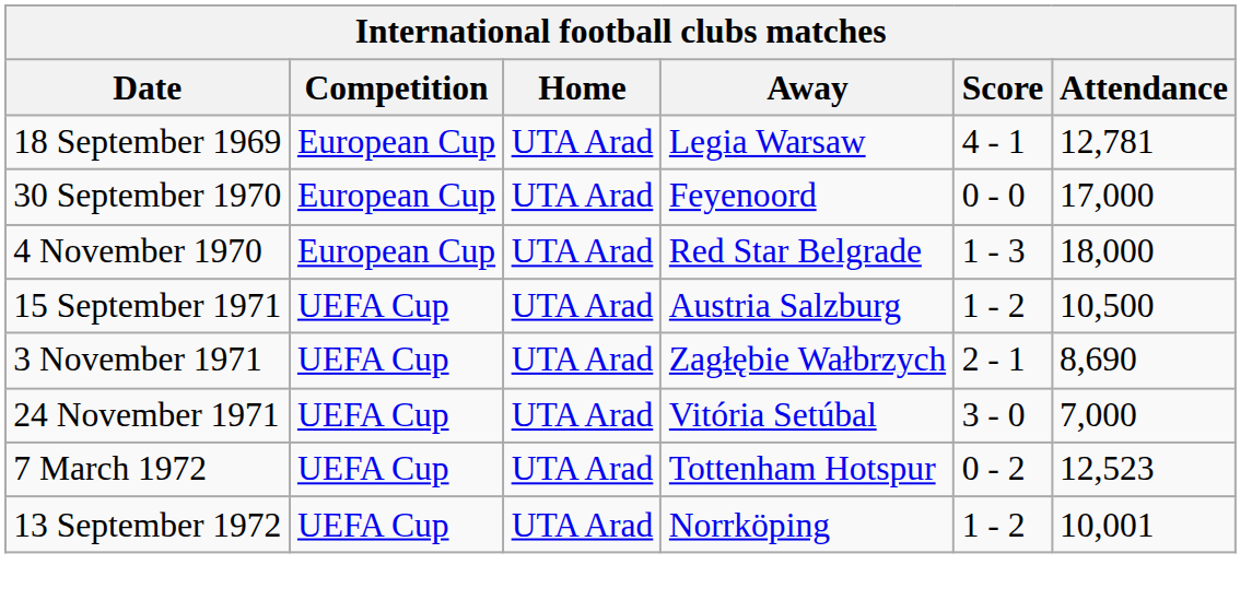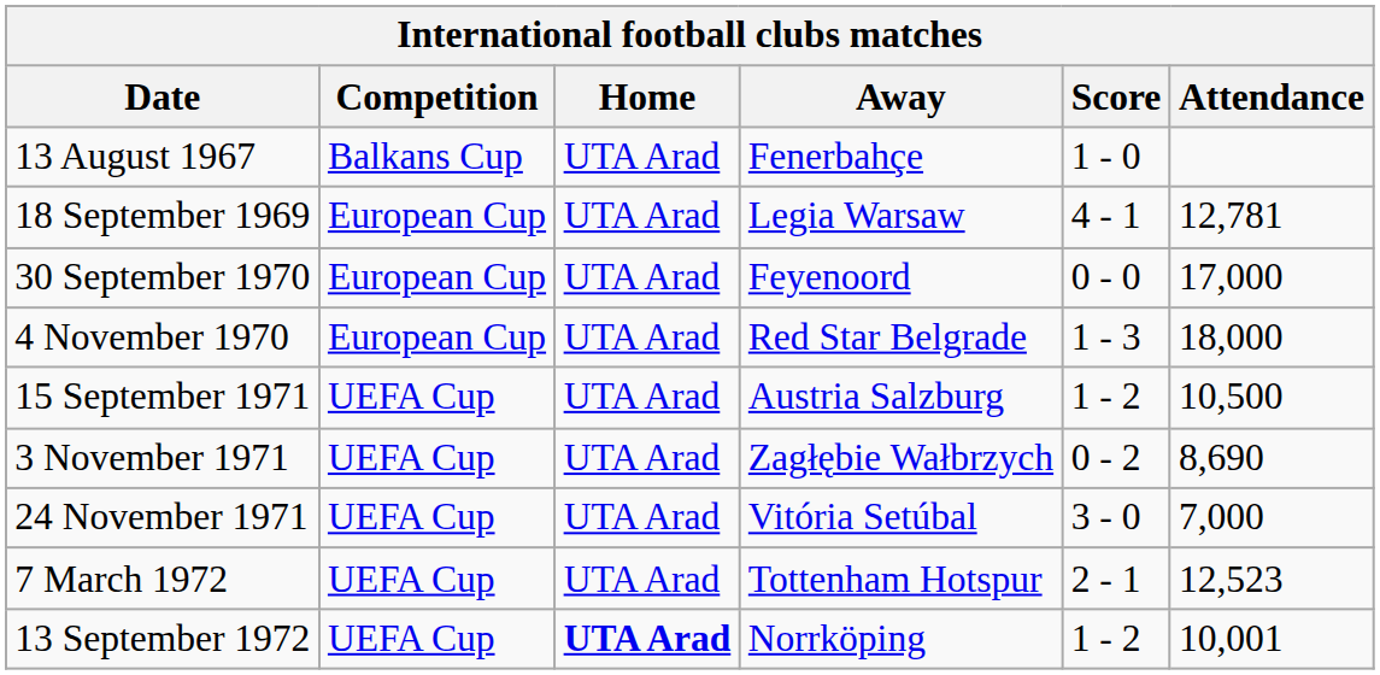+ row: 13 August 1967 | Balkans Cup | UTA Arad | Fenerbahçe | 1 - 0
3 November 1971 | Score: 2 - 1 -> 0 - 2
7 March 1972 | Score: 0 - 2 -> 2 - 1
13 September 1972 | Home: normal -> bold
